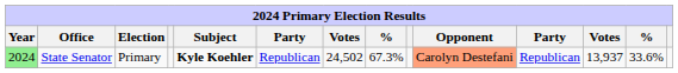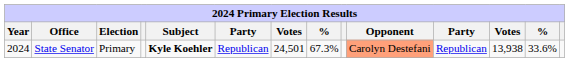State Senator | Year: lightgreen background -> no background
State Senator | column 7: 24,502 -> 24,501
State Senator | column 12: 13,937 -> 13,938
